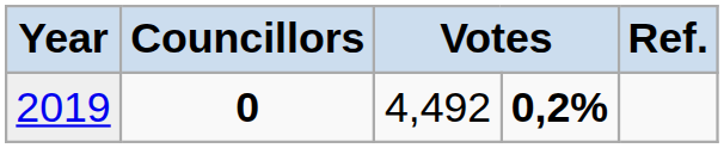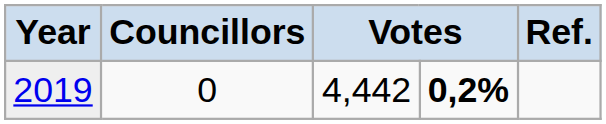2019 | Councillors: bold -> normal
2019 | column 3: 4,492 -> 4,442
